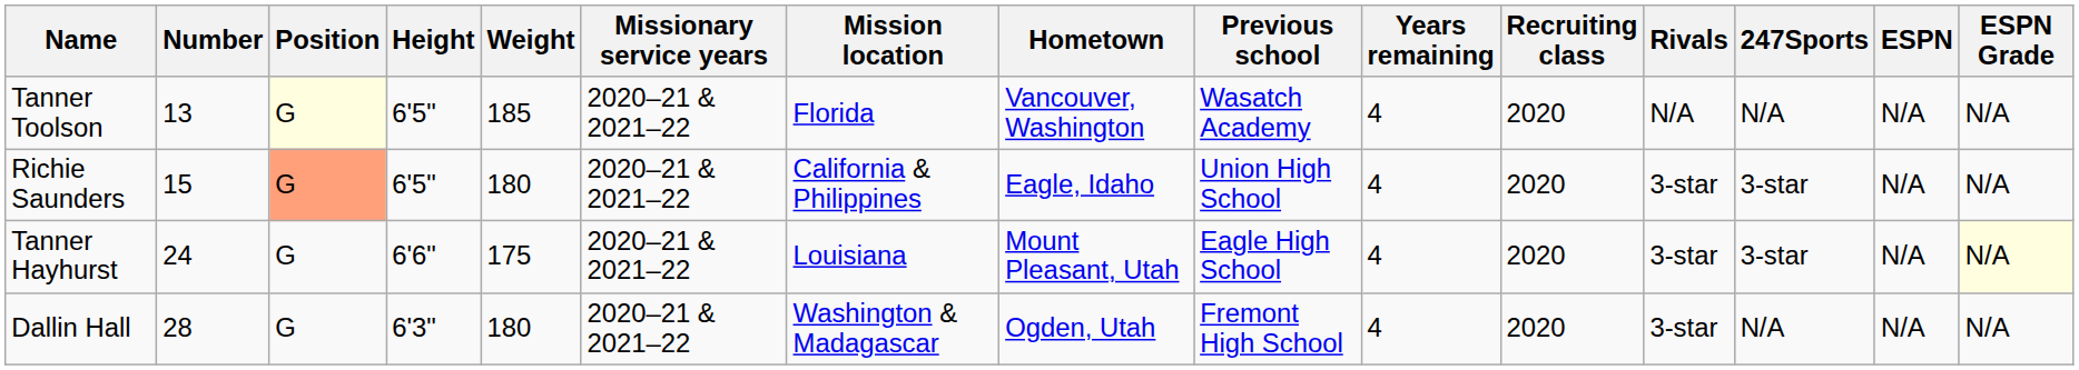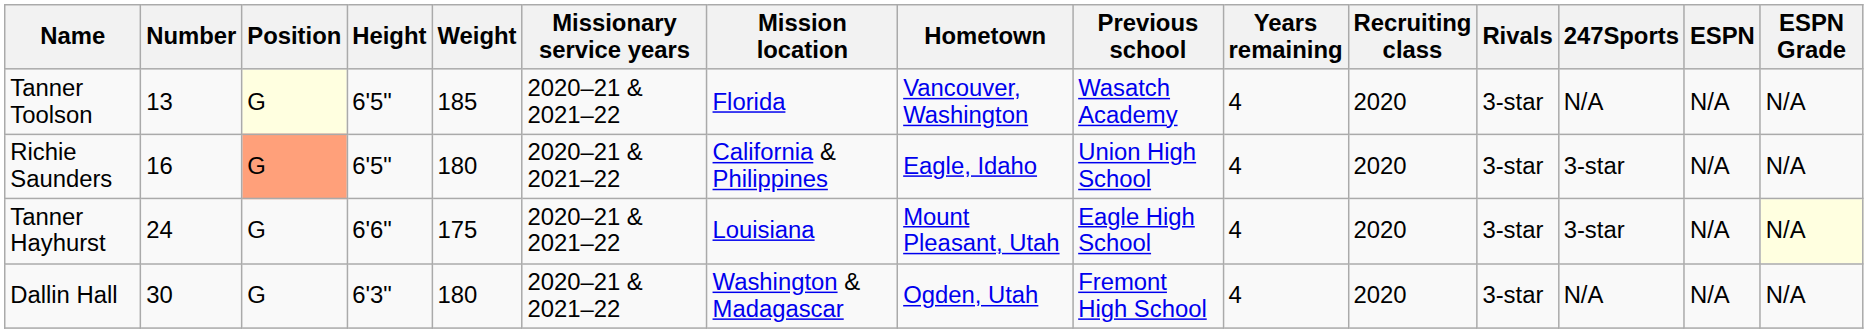Tanner Toolson | Rivals: N/A -> 3-star
Richie Saunders | Number: 15 -> 16
Dallin Hall | Number: 28 -> 30
